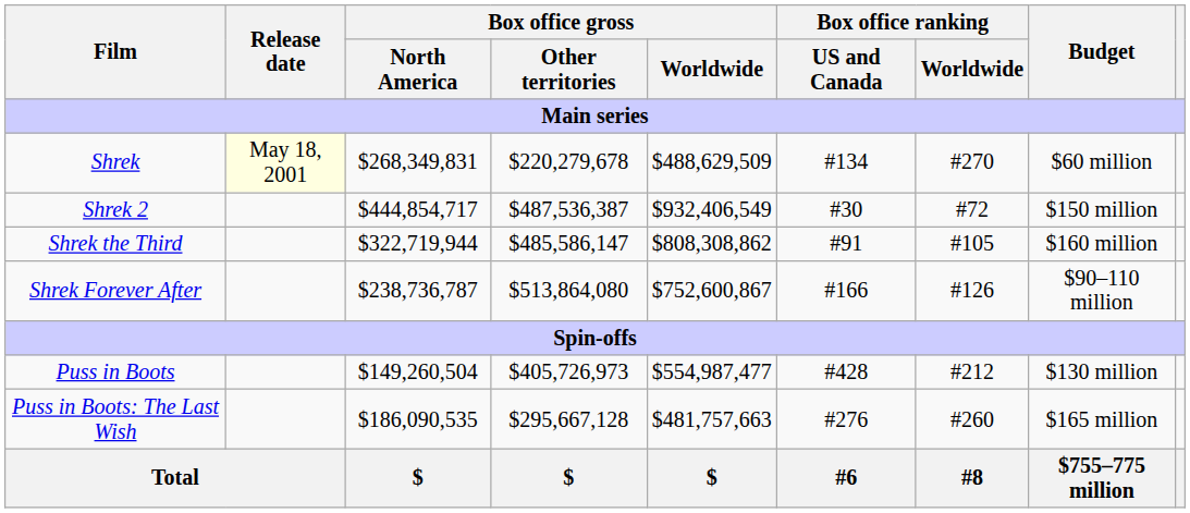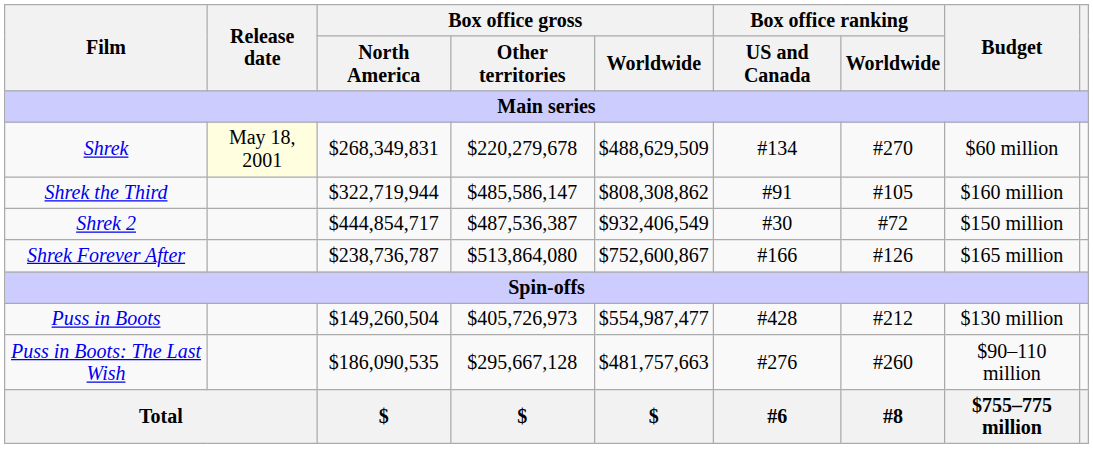rows swapped: Shrek 2 <-> Shrek the Third
Shrek Forever After | Budget: $90–110 million -> $165 million
Puss in Boots: The Last Wish | Budget: $165 million -> $90–110 million
